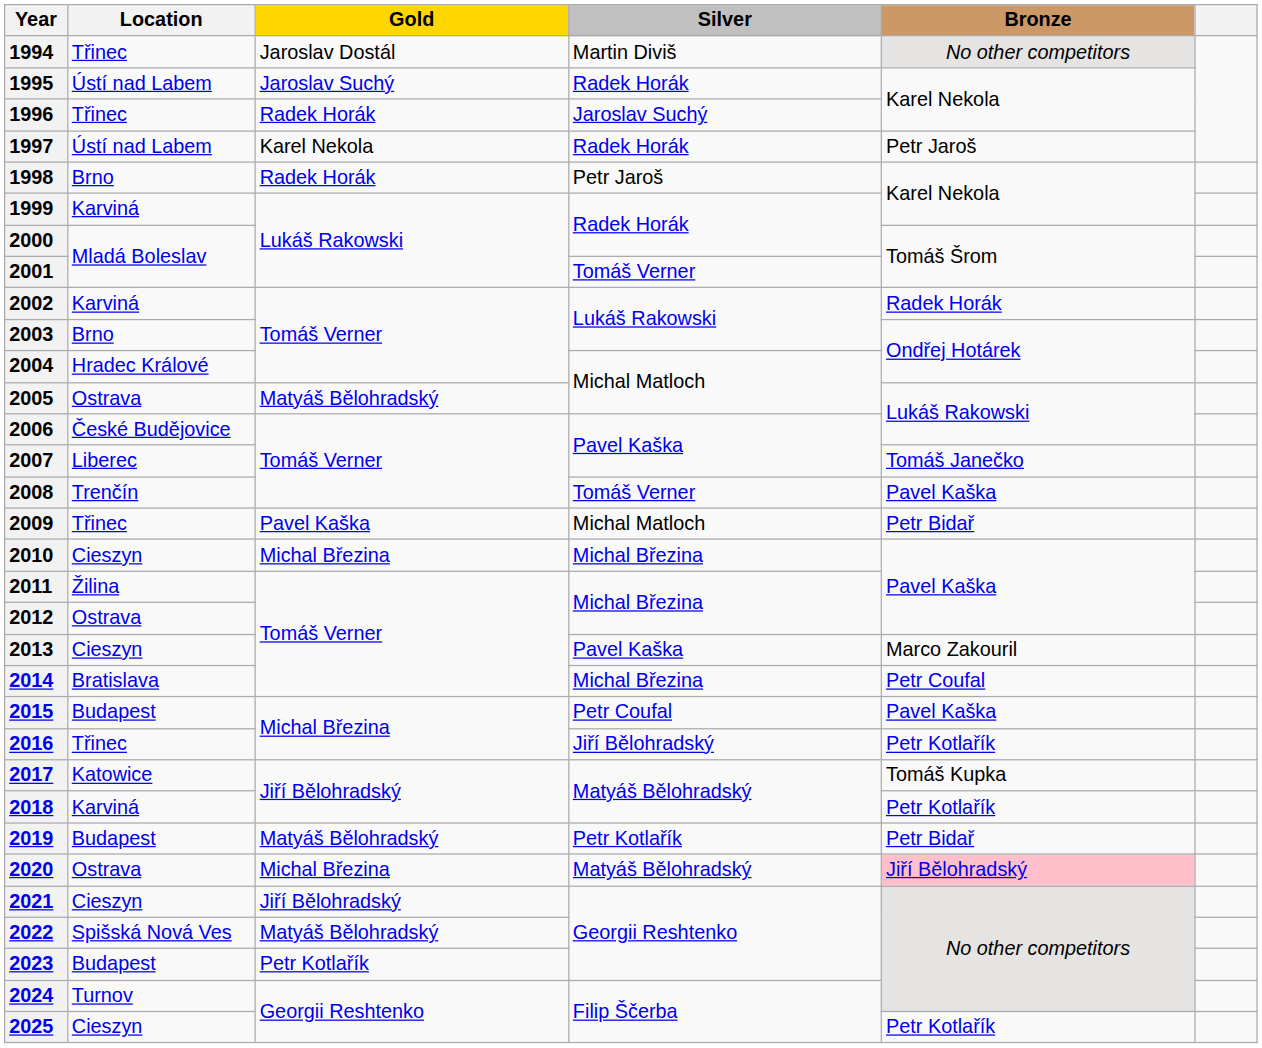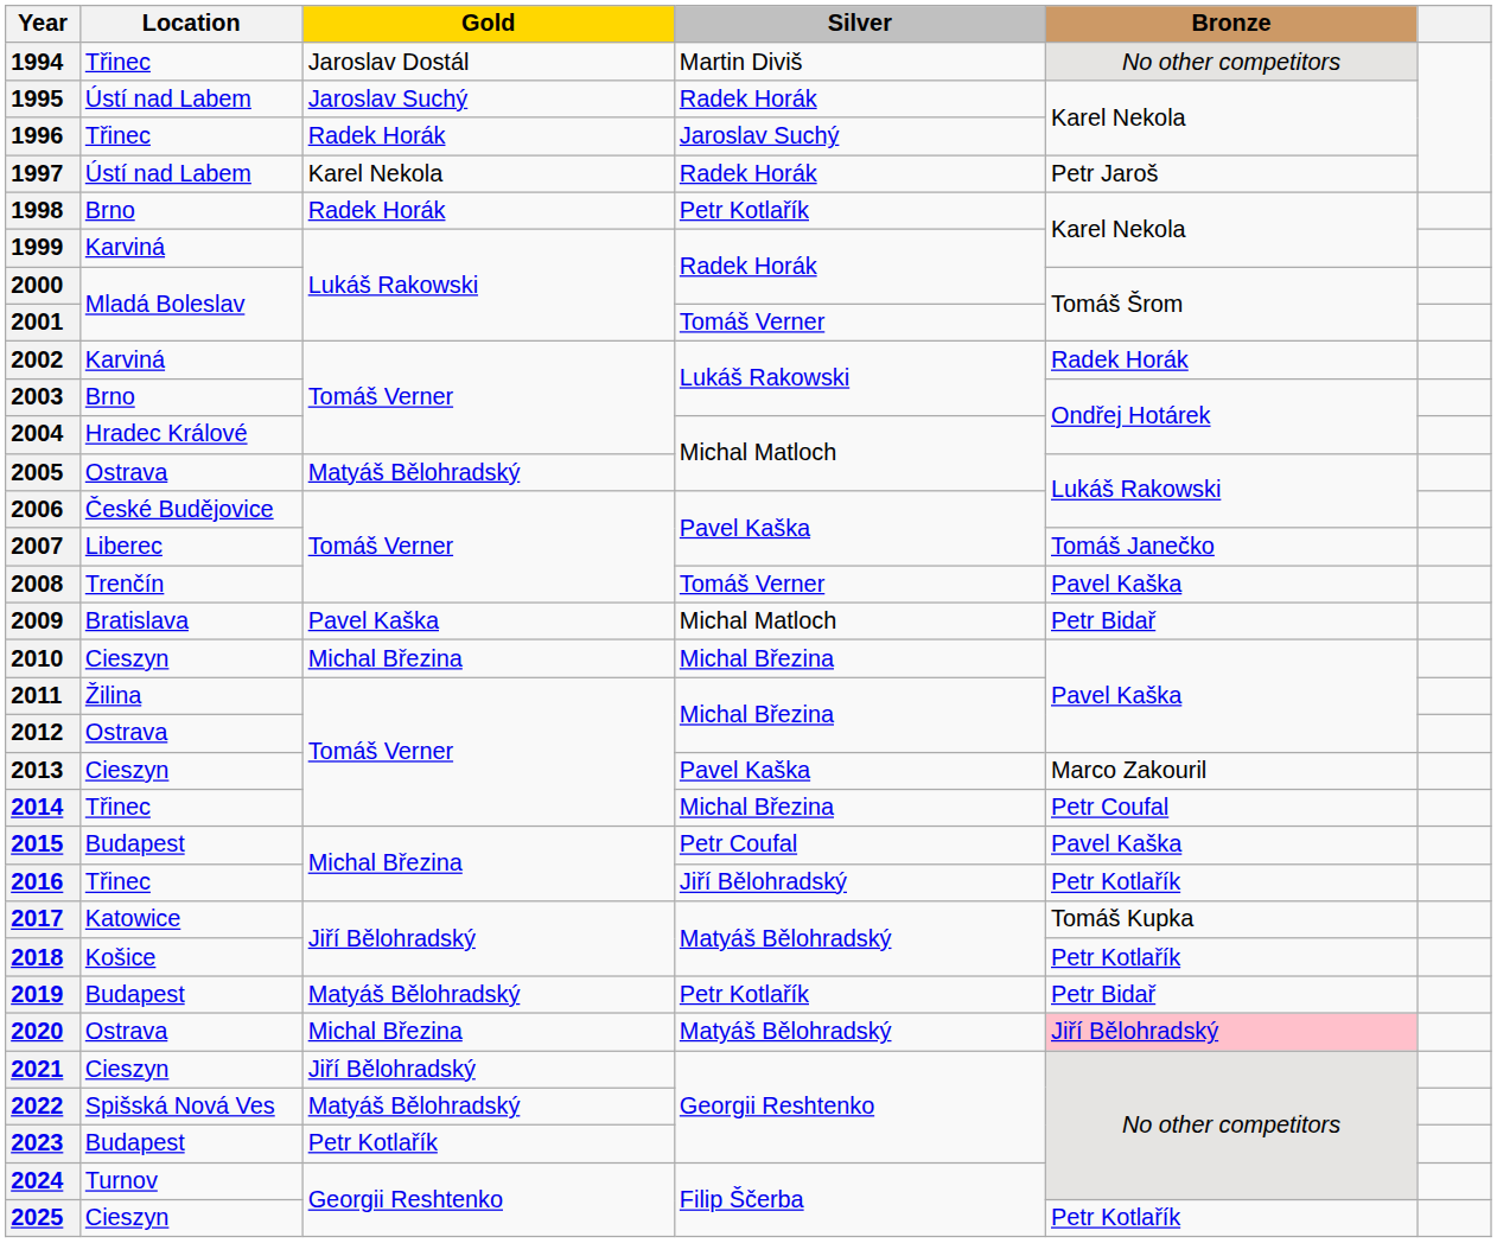1998 | Silver: Petr Jaroš -> Petr Kotlařík
2009 | Location: Třinec -> Bratislava
2014 | Location: Bratislava -> Třinec
2018 | Location: Karviná -> Košice
